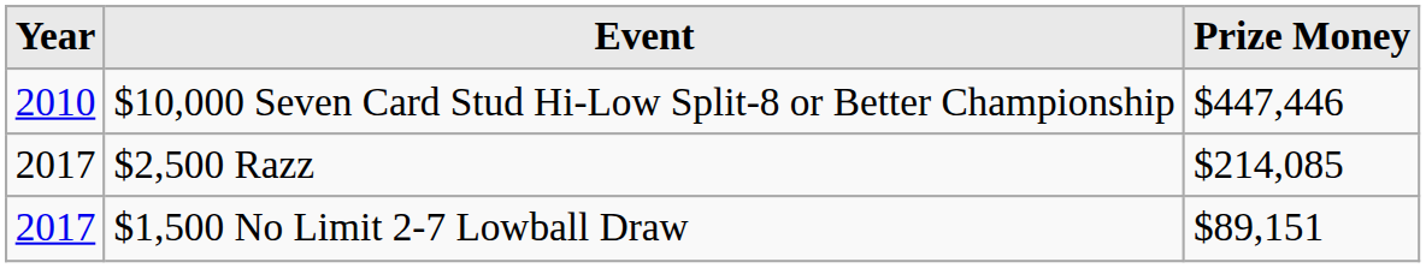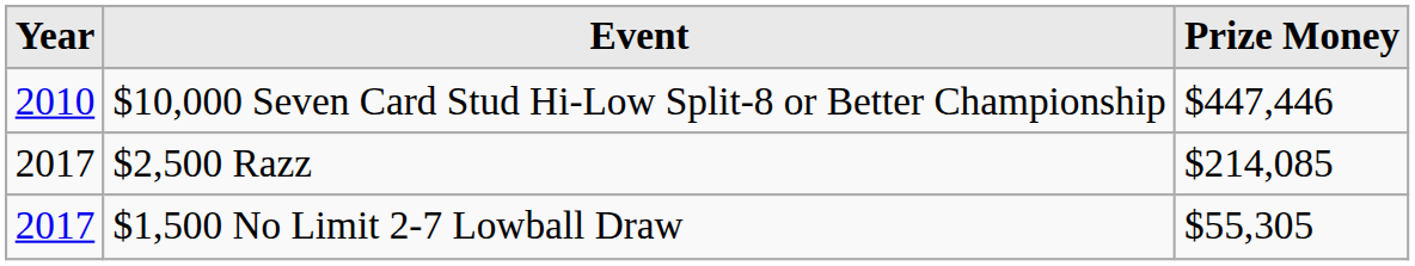$1,500 No Limit 2-7 Lowball Draw | Prize Money: $89,151 -> $55,305
